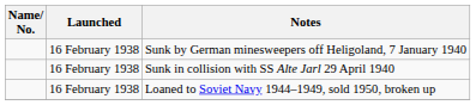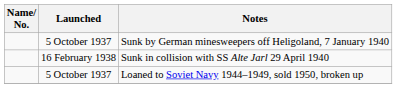Sunk by German minesweepers off Heligoland, 7 January 1940 | Launched: 16 February 1938 -> 5 October 1937
Loaned to Soviet Navy 1944–1949, sold 1950, broken up | Launched: 16 February 1938 -> 5 October 1937
